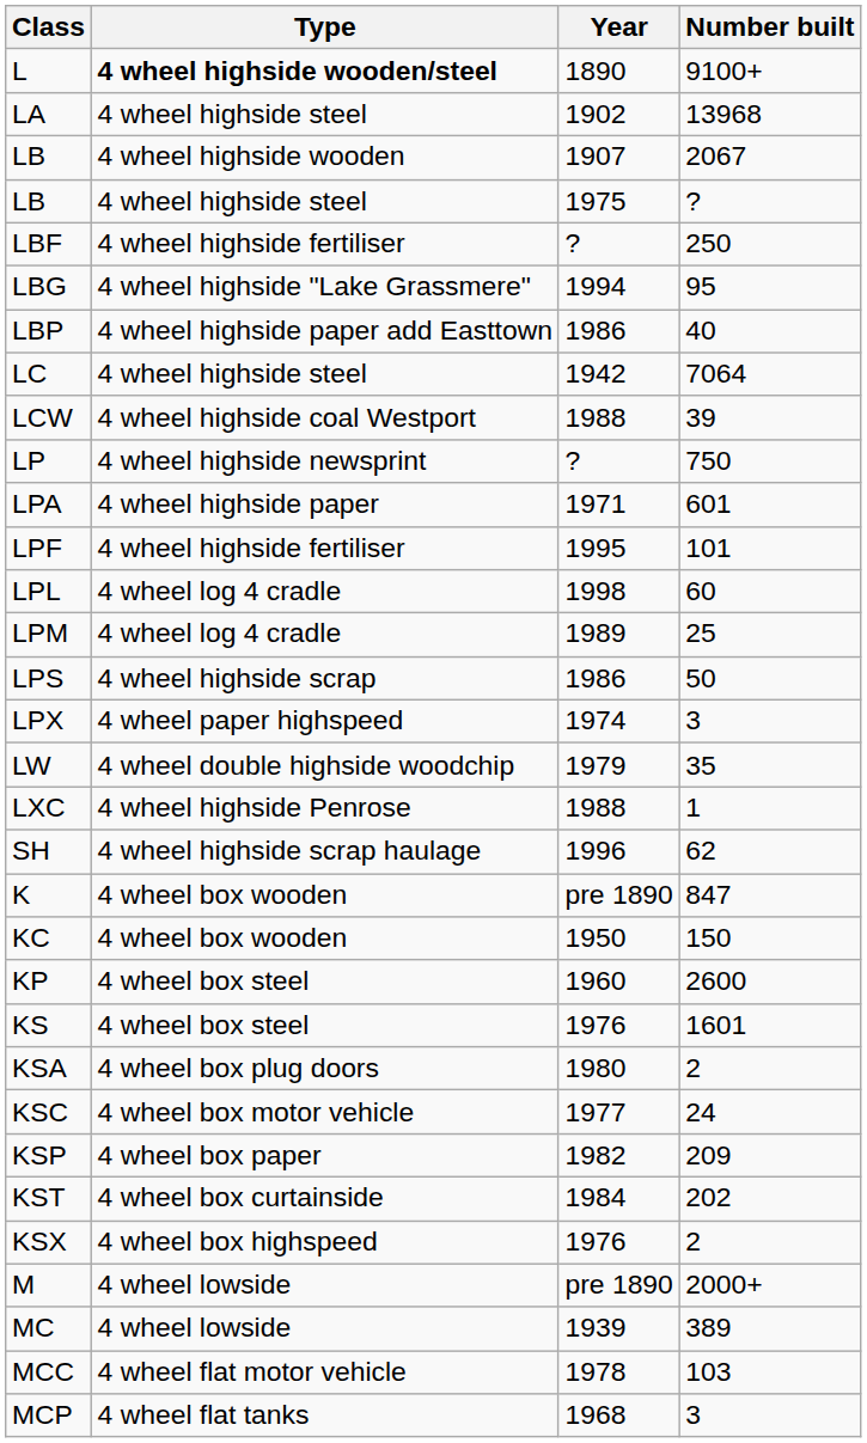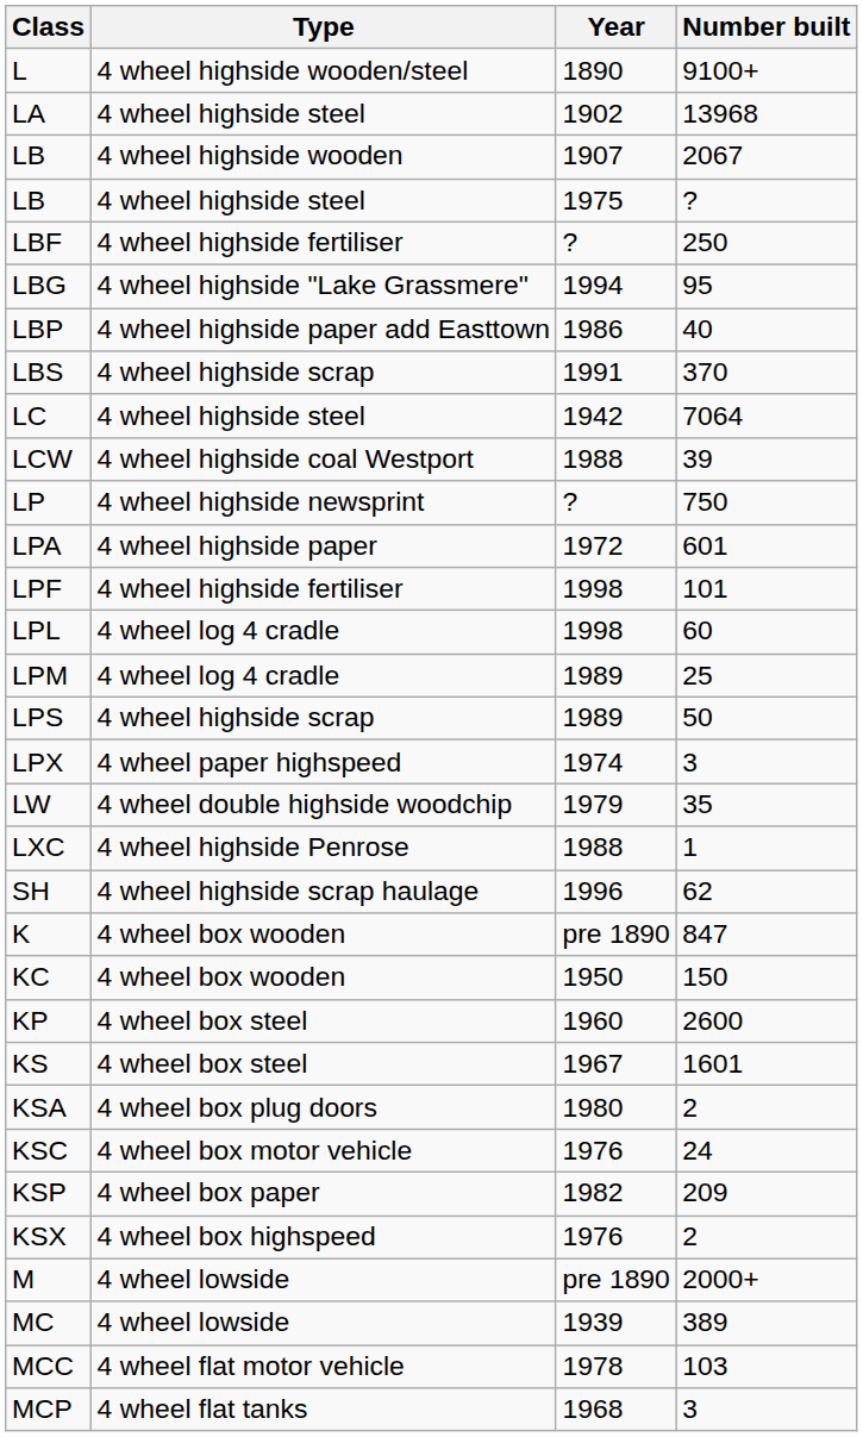L | Type: bold -> normal
+ row: LBS | 4 wheel highside scrap | 1991 | 370
LPA | Year: 1971 -> 1972
LPF | Year: 1995 -> 1998
LPS | Year: 1986 -> 1989
KS | Year: 1976 -> 1967
KSC | Year: 1977 -> 1976
- row: KST | 4 wheel box curtainside | 1984 | 202
